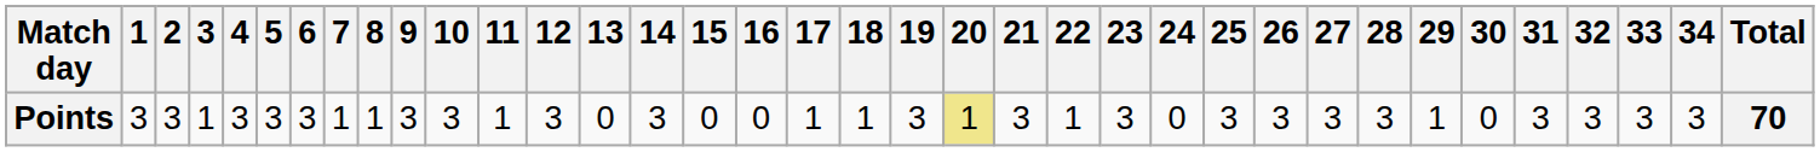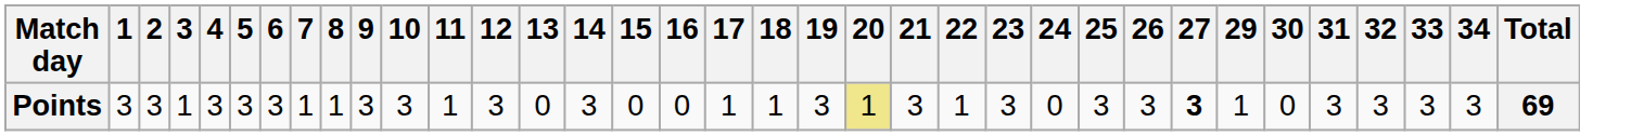- column: 28 | 3
Points | 27: normal -> bold
Points | Total: 70 -> 69
